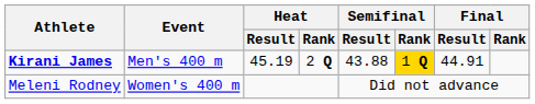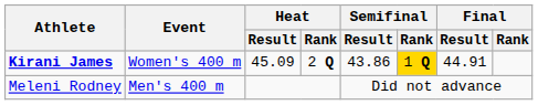Kirani James | Event: Men's 400 m -> Women's 400 m
Kirani James | Heat / Result: 45.19 -> 45.09
Kirani James | Semifinal / Result: 43.88 -> 43.86
Meleni Rodney | Event: Women's 400 m -> Men's 400 m
